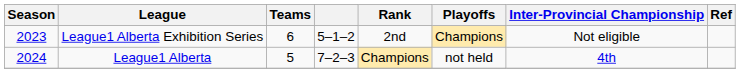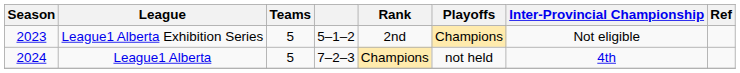League1 Alberta Exhibition Series | Teams: 6 -> 5
